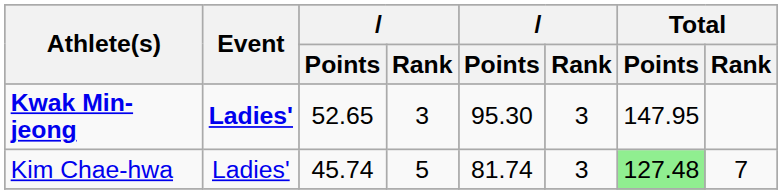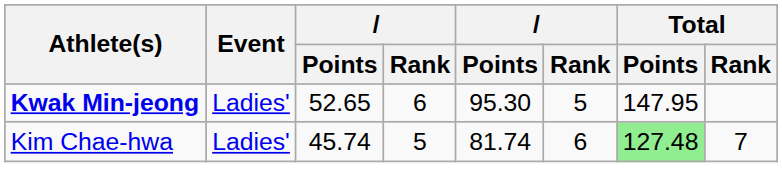Kwak Min-jeong | Event: bold -> normal
Kwak Min-jeong | column 4: 3 -> 6
Kwak Min-jeong | column 6: 3 -> 5
Kim Chae-hwa | column 6: 3 -> 6
